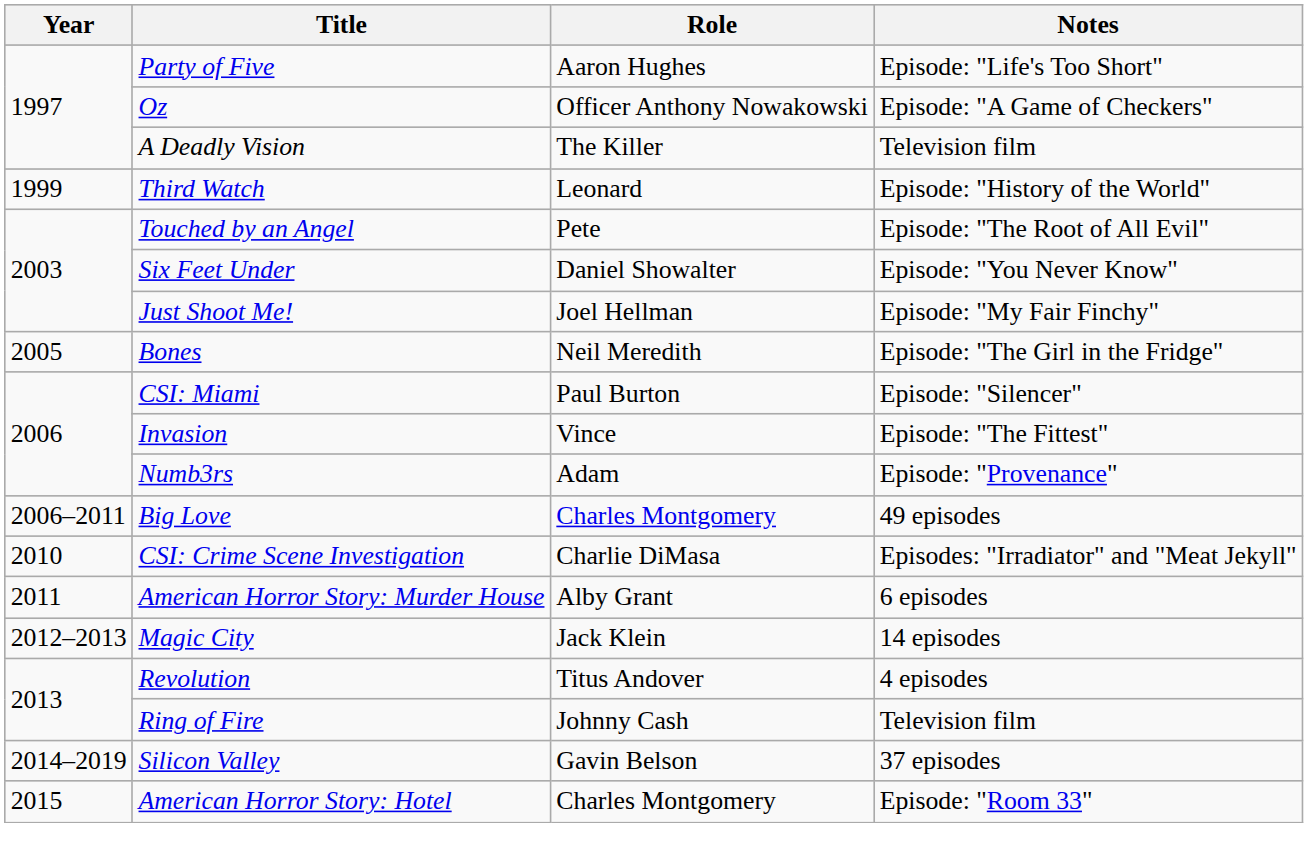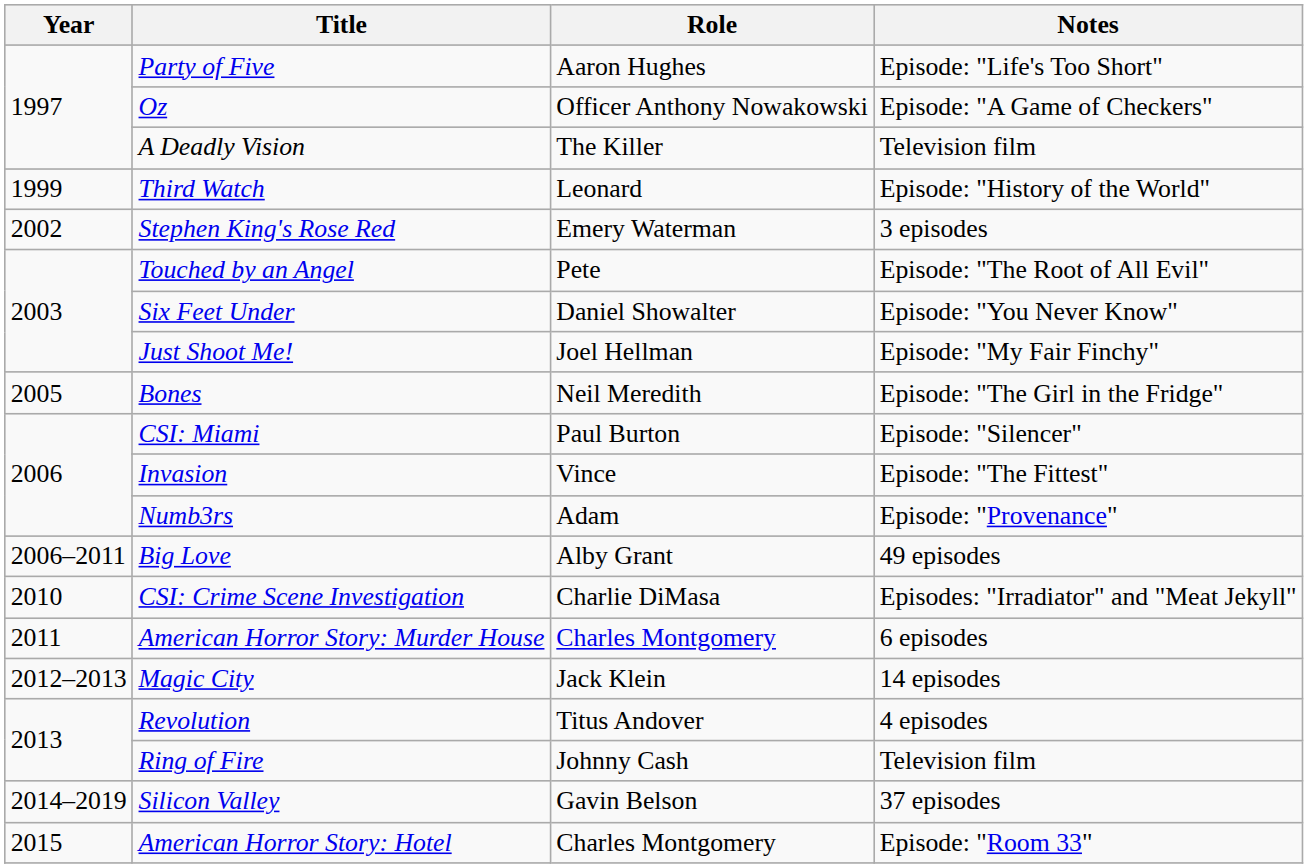+ row: 2002 | Stephen King's Rose Red | Emery Waterman | 3 episodes
Big Love | Role: Charles Montgomery -> Alby Grant
American Horror Story: Murder House | Role: Alby Grant -> Charles Montgomery
